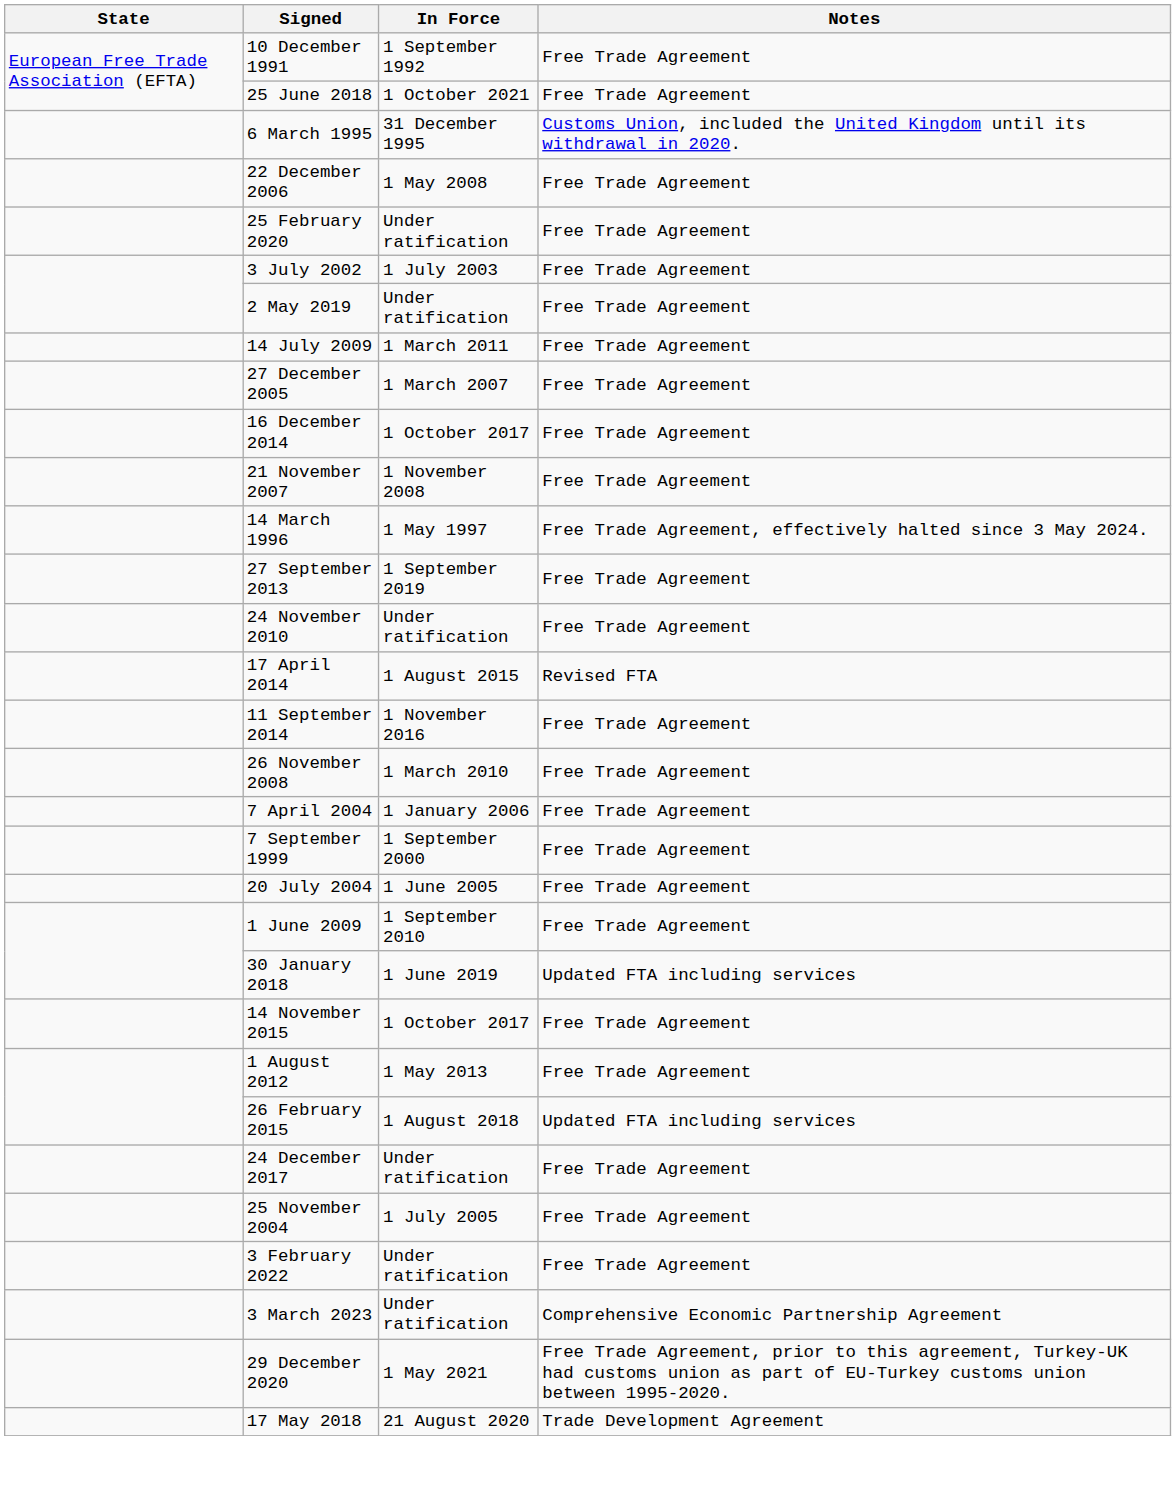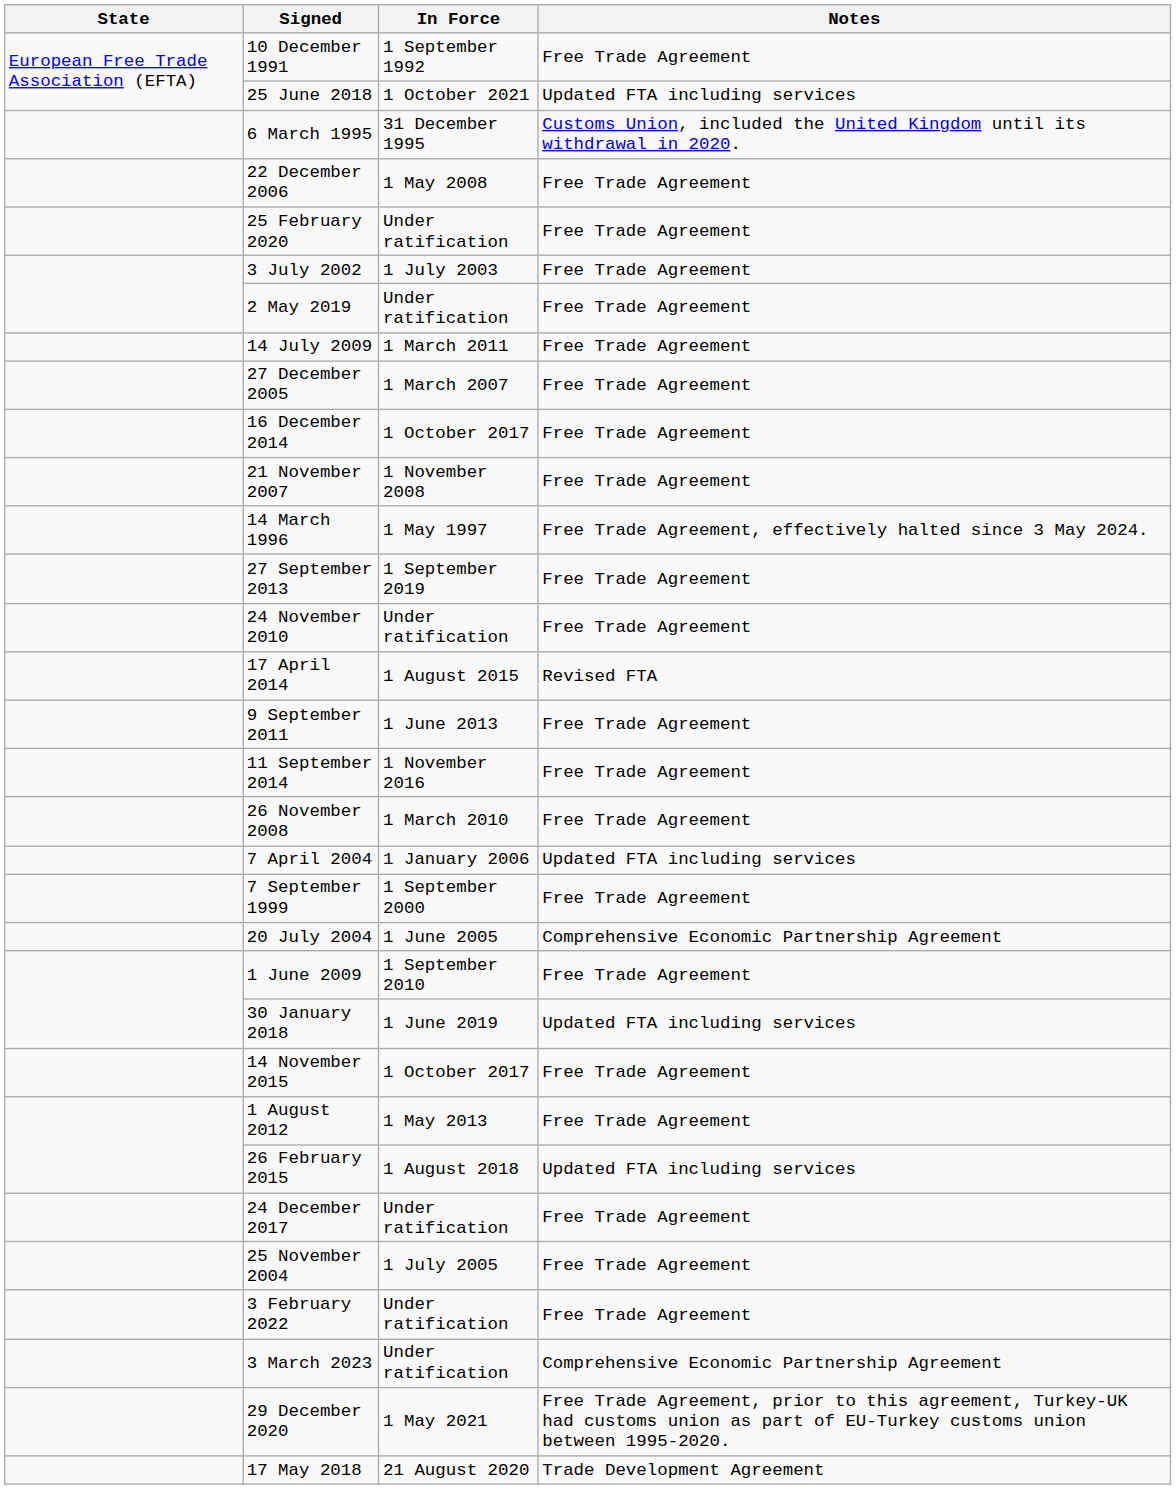25 June 2018 | Notes: Free Trade Agreement -> Updated FTA including services
+ row: 9 September 2011 | 1 June 2013 | Free Trade Agreement
7 April 2004 | Notes: Free Trade Agreement -> Updated FTA including services
20 July 2004 | Notes: Free Trade Agreement -> Comprehensive Economic Partnership Agreement
